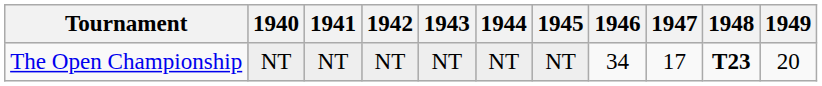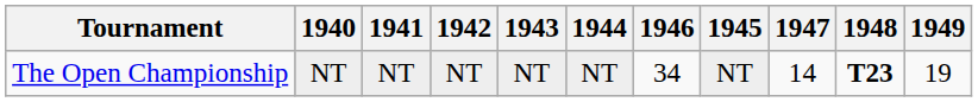columns swapped: 1945 <-> 1946
The Open Championship | 1947: 17 -> 14
The Open Championship | 1949: 20 -> 19
